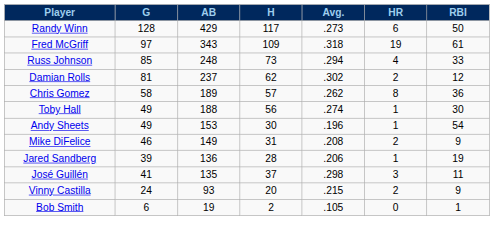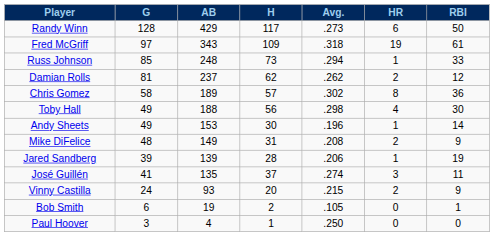Russ Johnson | HR: 4 -> 1
Damian Rolls | Avg.: .302 -> .262
Chris Gomez | Avg.: .262 -> .302
Toby Hall | Avg.: .274 -> .298
Toby Hall | HR: 1 -> 4
Andy Sheets | RBI: 54 -> 14
Mike DiFelice | G: 46 -> 48
Jared Sandberg | AB: 136 -> 139
José Guillén | Avg.: .298 -> .274
+ row: Paul Hoover | 3 | 4 | 1 | .250 | 0 | 0
